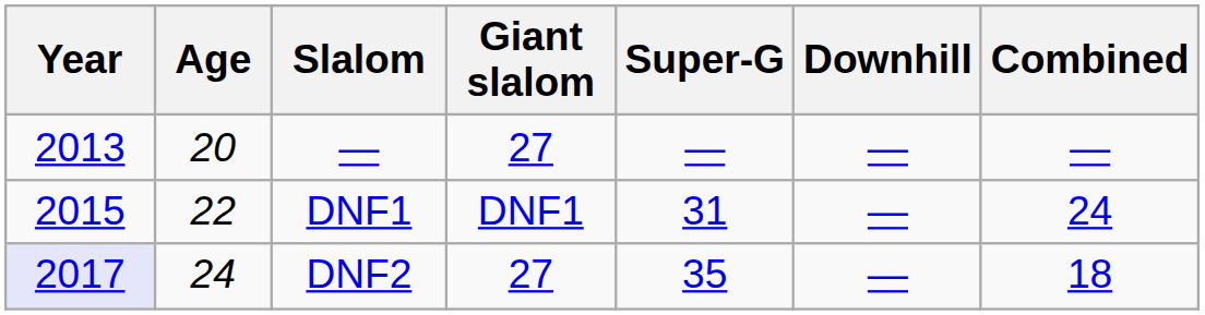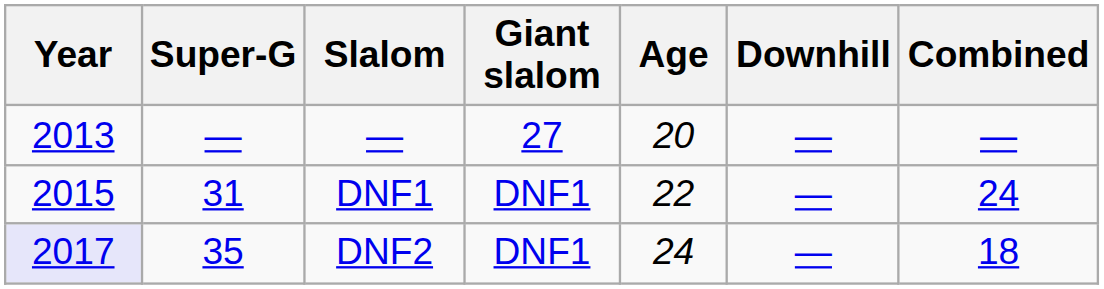columns swapped: Age <-> Super-G
DNF2 | Giant slalom: 27 -> DNF1
